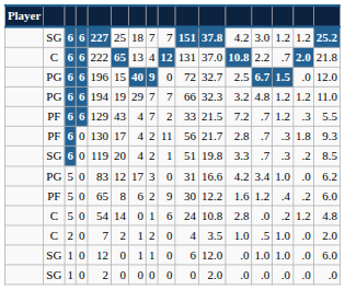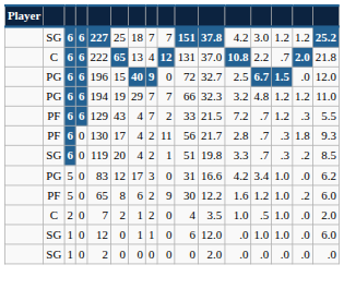PF / 5 | column 14: .4 -> 1.0
- row: C | 5 | 0 | 54 | 14 | 0 | 1 | 6 | 24 | 10.8 | 2.8 | .0 | .2 | 1.2 | 4.8
